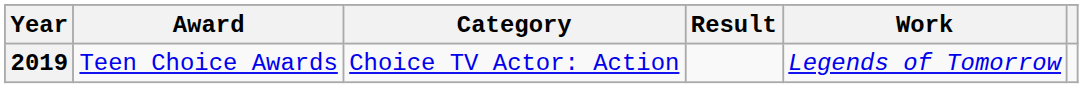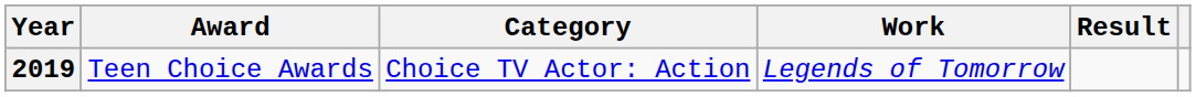columns swapped: Work <-> Result
